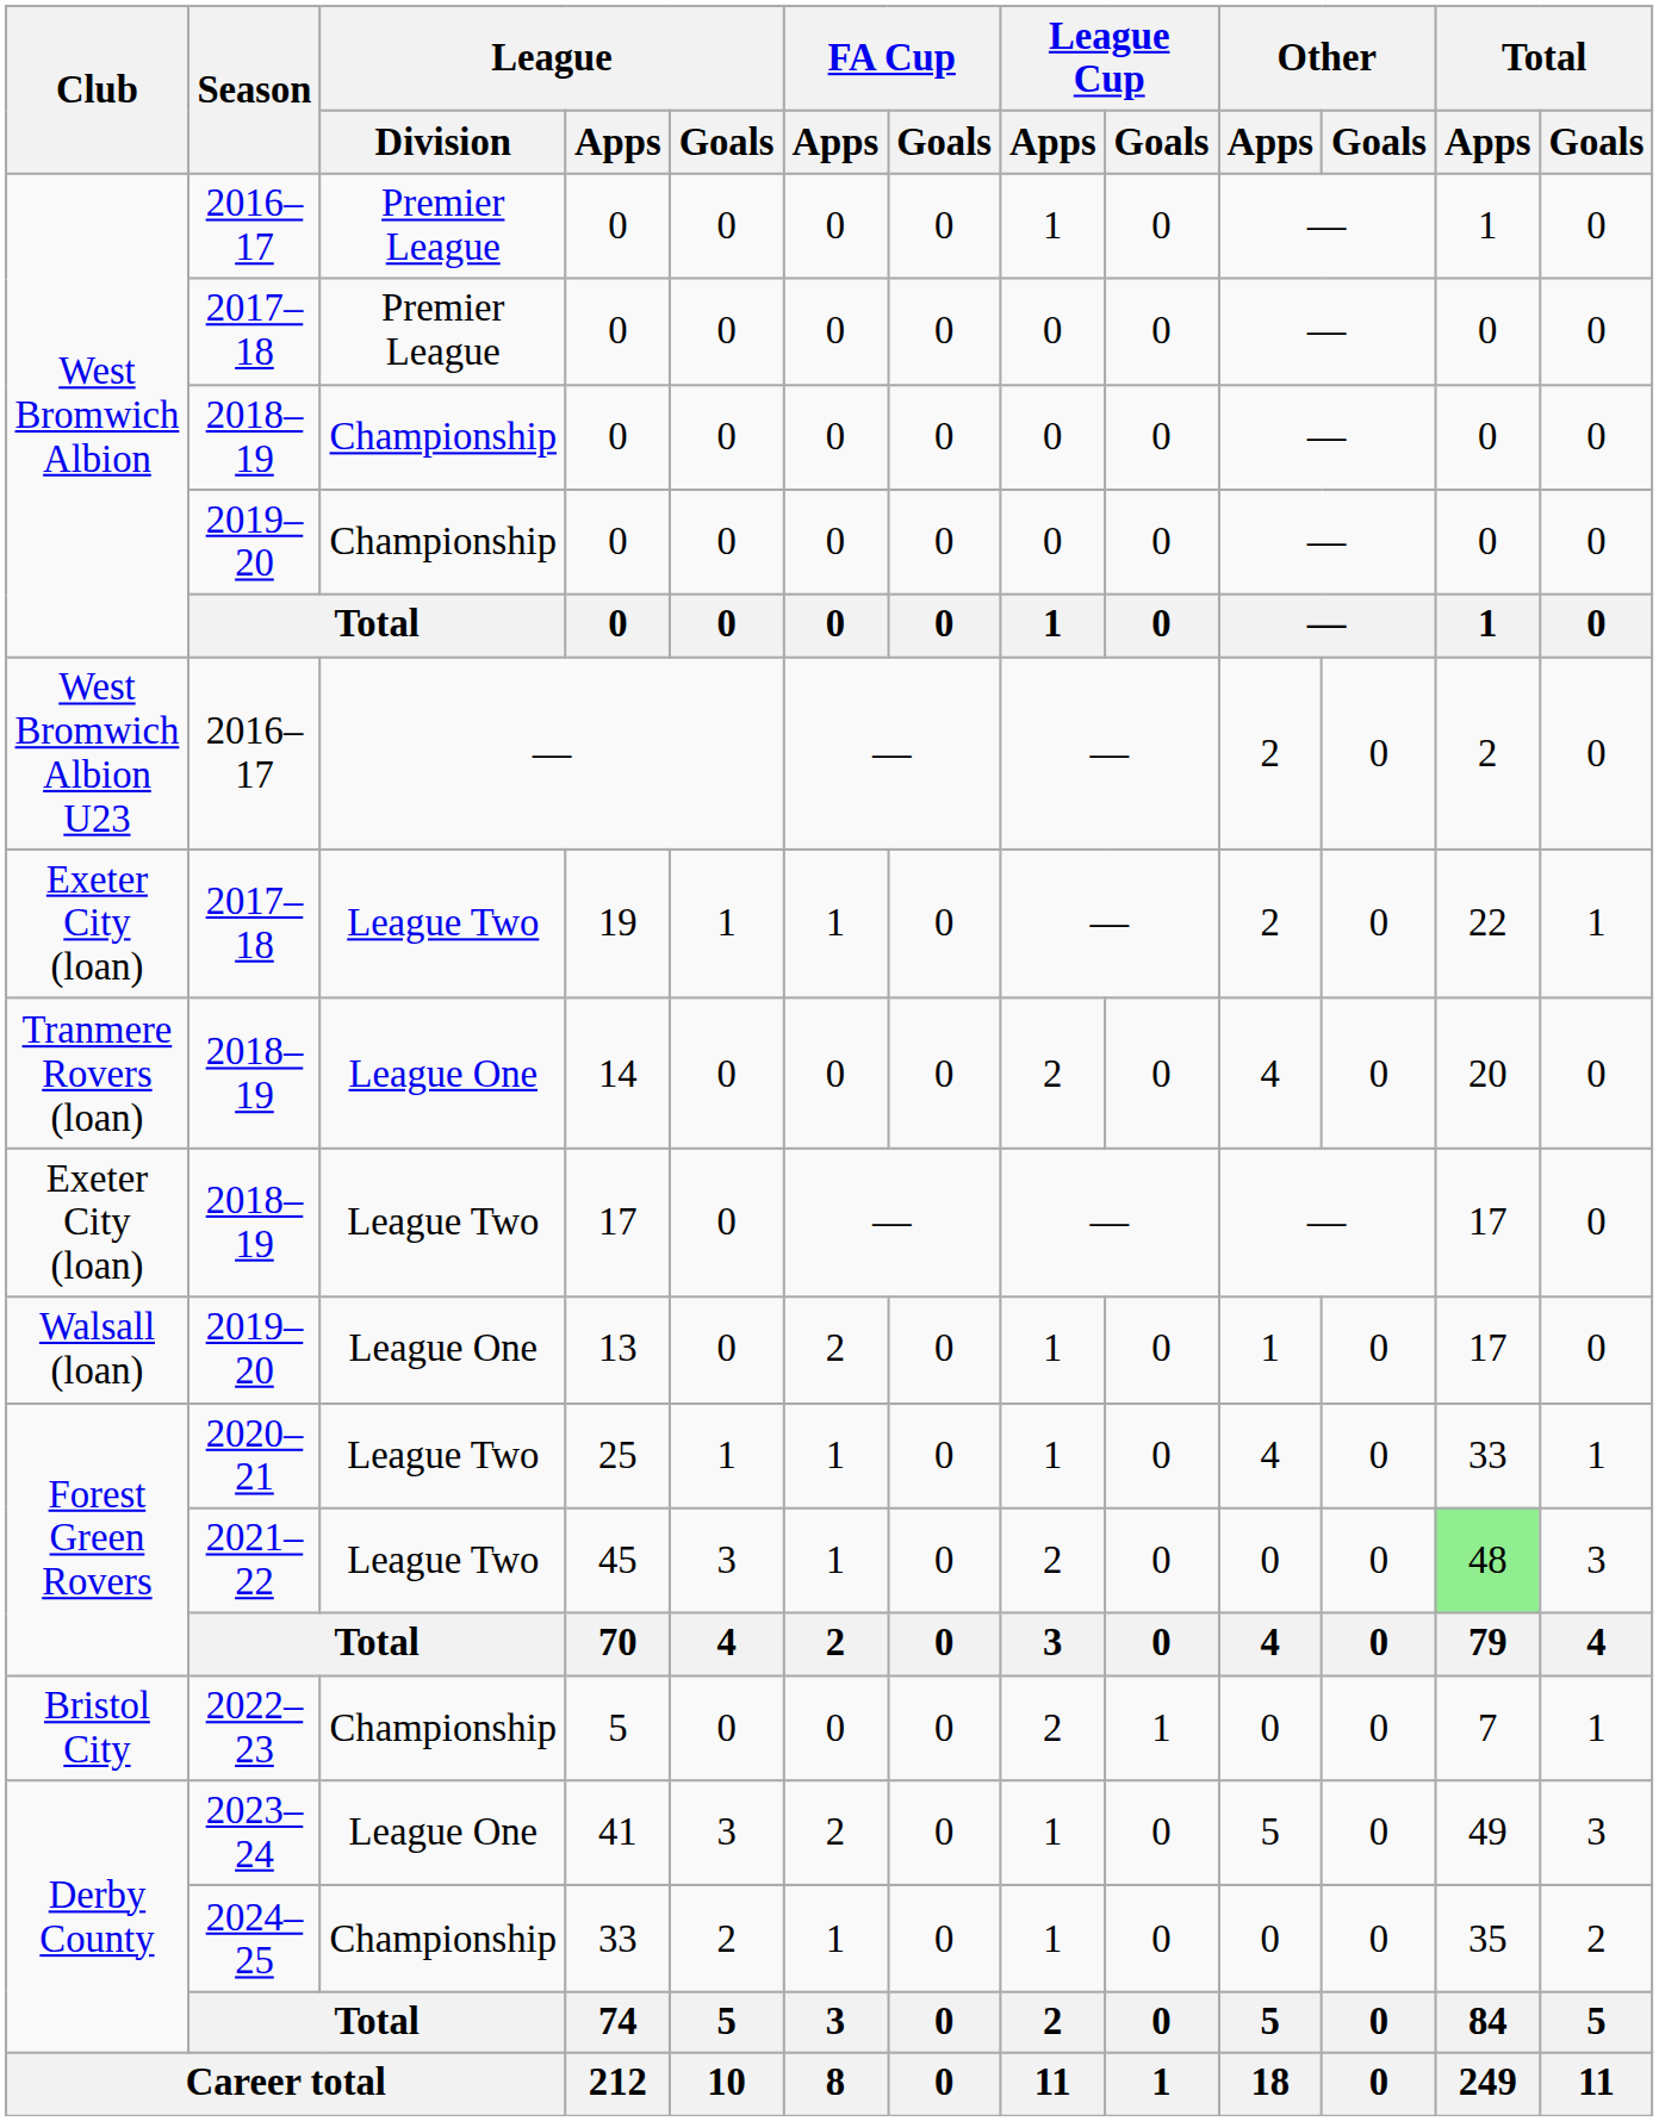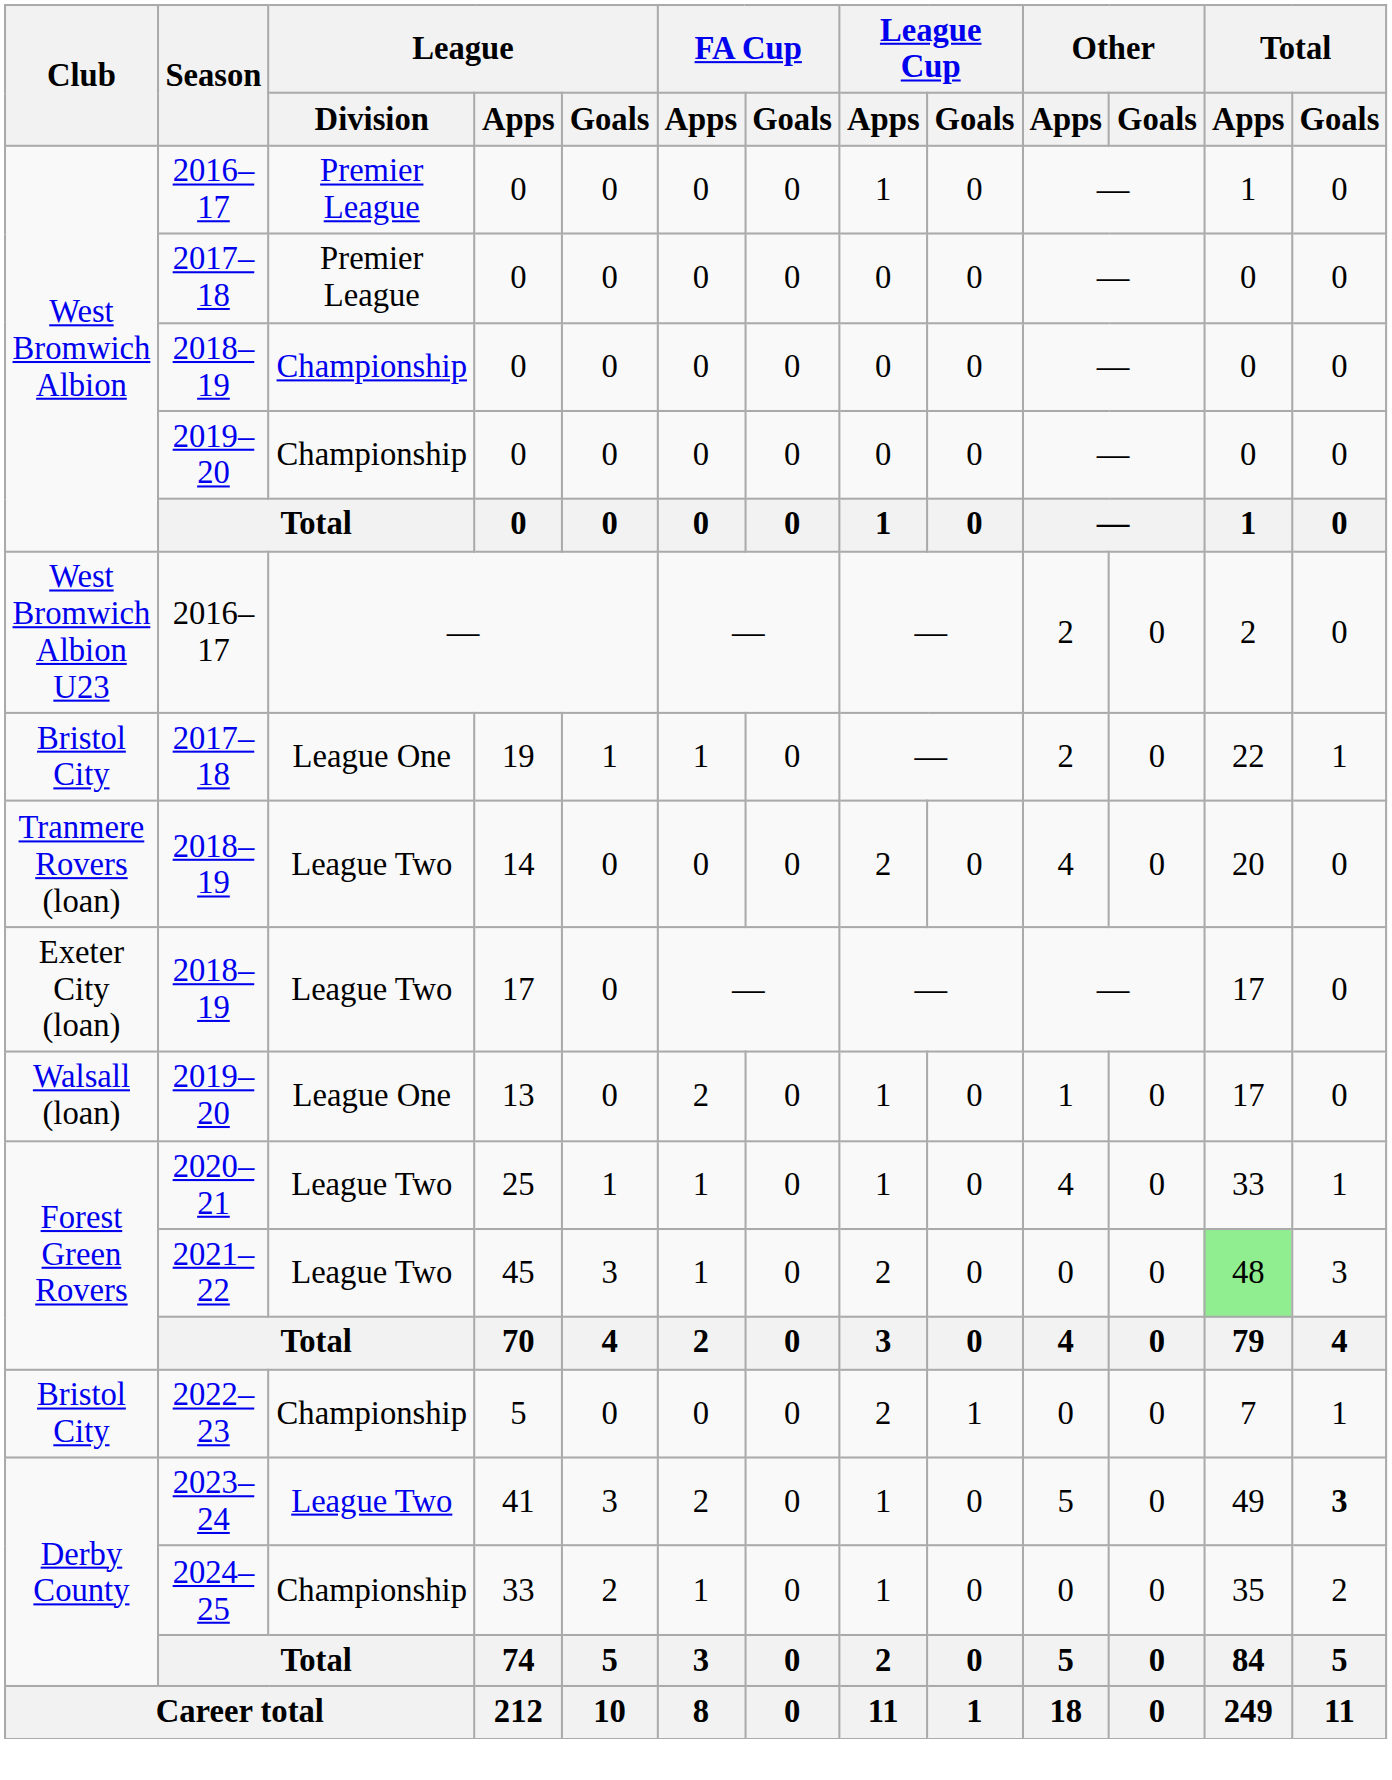19 | Club: Exeter City (loan) -> Bristol City
19 | League / Division: League Two -> League One
14 | League / Division: League One -> League Two
41 | League / Division: League One -> League Two
41 | Total / Goals: normal -> bold
